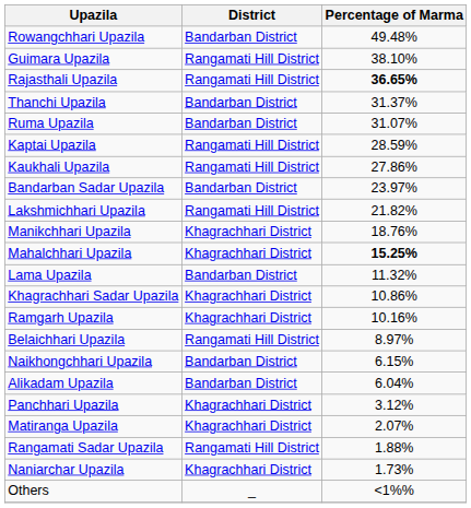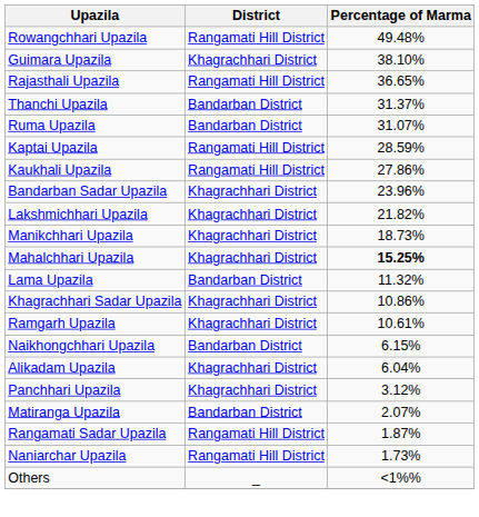Rowangchhari Upazila | District: Bandarban District -> Rangamati Hill District
Guimara Upazila | District: Rangamati Hill District -> Khagrachhari District
Rajasthali Upazila | Percentage of Marma: bold -> normal
Bandarban Sadar Upazila | District: Bandarban District -> Khagrachhari District
Bandarban Sadar Upazila | Percentage of Marma: 23.97% -> 23.96%
Lakshmichhari Upazila | District: Rangamati Hill District -> Khagrachhari District
Manikchhari Upazila | Percentage of Marma: 18.76% -> 18.73%
Ramgarh Upazila | Percentage of Marma: 10.16% -> 10.61%
- row: Belaichhari Upazila | Rangamati Hill District | 8.97%
Alikadam Upazila | District: Bandarban District -> Khagrachhari District
Matiranga Upazila | District: Khagrachhari District -> Bandarban District
Rangamati Sadar Upazila | Percentage of Marma: 1.88% -> 1.87%
Naniarchar Upazila | District: Khagrachhari District -> Rangamati Hill District
